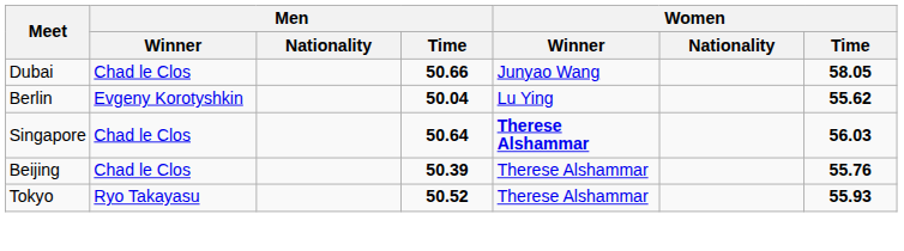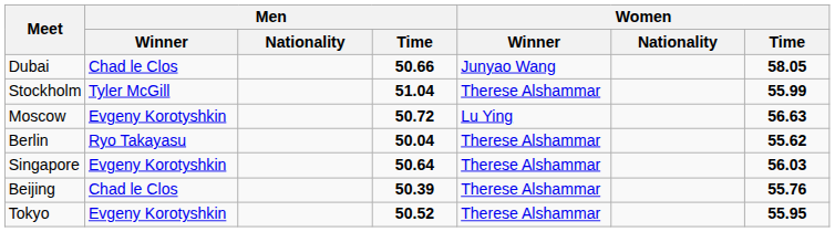+ row: Stockholm | Tyler McGill | 51.04 | Therese Alshammar | 55.99
+ row: Moscow | Evgeny Korotyshkin | 50.72 | Lu Ying | 56.63
Berlin | Men / Winner: Evgeny Korotyshkin -> Ryo Takayasu
Berlin | Women / Winner: Lu Ying -> Therese Alshammar
Singapore | Men / Winner: Chad le Clos -> Evgeny Korotyshkin
Singapore | Women / Winner: bold -> normal
Tokyo | Men / Winner: Ryo Takayasu -> Evgeny Korotyshkin
Tokyo | Women / Time: 55.93 -> 55.95
